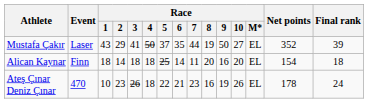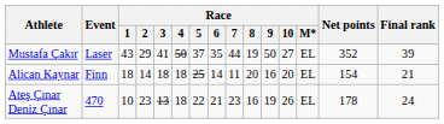Alican Kaynar | Final rank: 18 -> 21
Ateş Çınar Deniz Çınar | Race / 3: 26 -> 13
